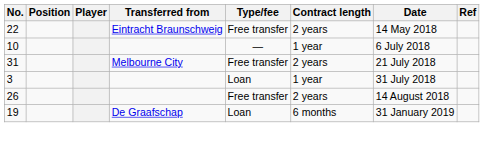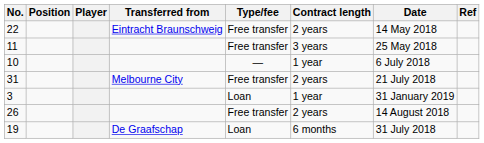+ row: 11 | Free transfer | 3 years | 25 May 2018
3 | Date: 31 July 2018 -> 31 January 2019
19 | Date: 31 January 2019 -> 31 July 2018
